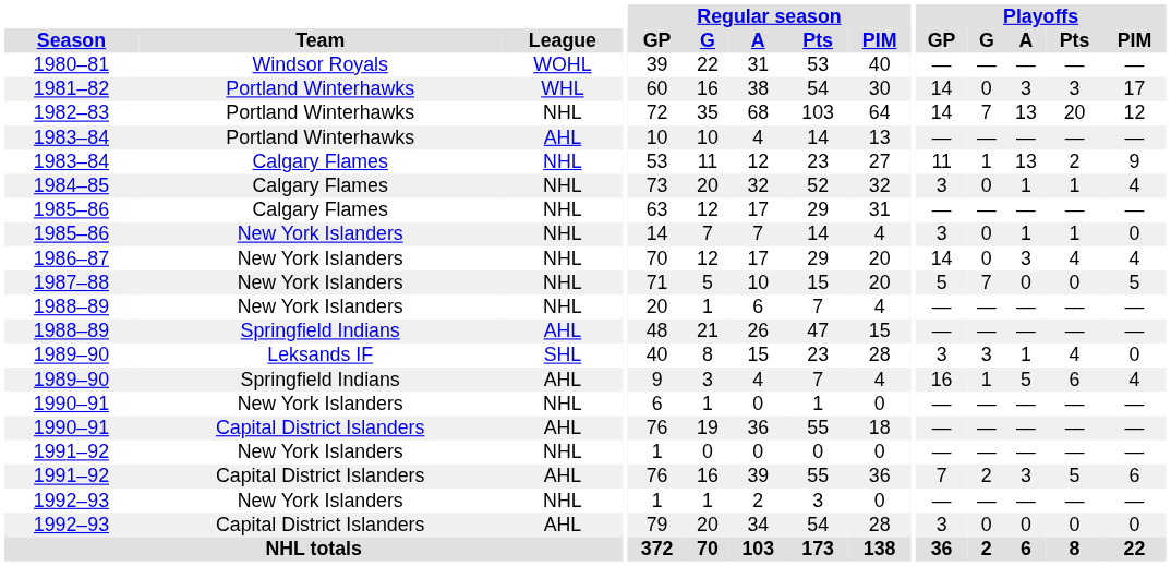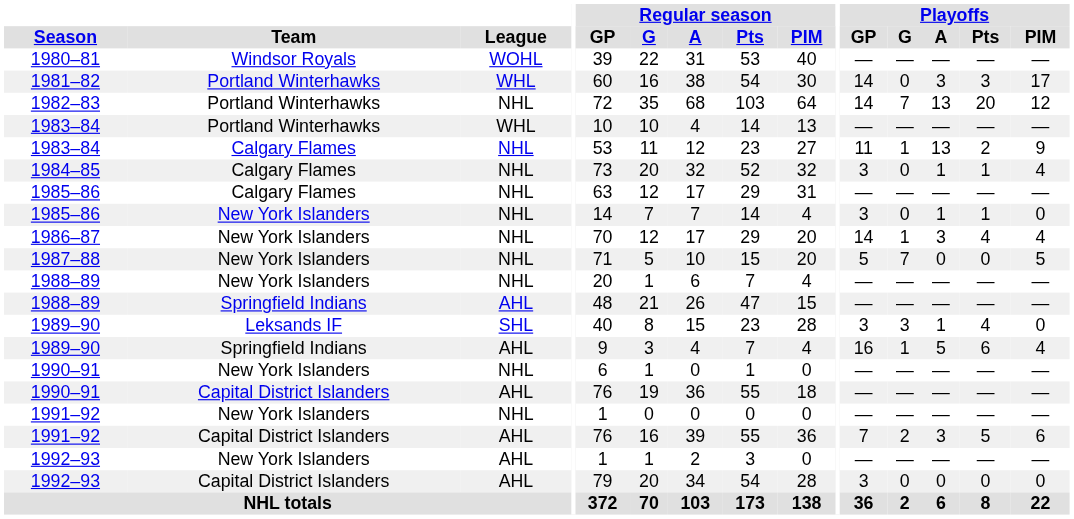1983–84 / Portland Winterhawks | League: AHL -> WHL
1986–87 | Playoffs / G: 0 -> 1
1992–93 / New York Islanders | League: NHL -> AHL
